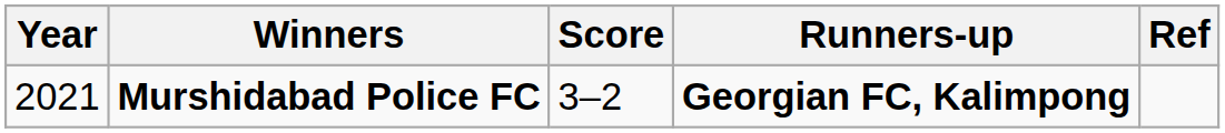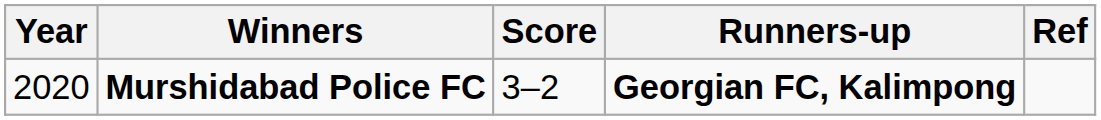Murshidabad Police FC | Year: 2021 -> 2020
